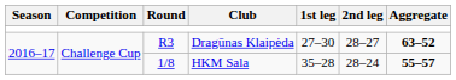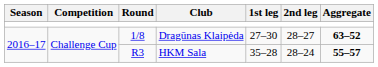Dragūnas Klaipėda | Round: R3 -> 1/8
HKM Sala | Round: 1/8 -> R3
